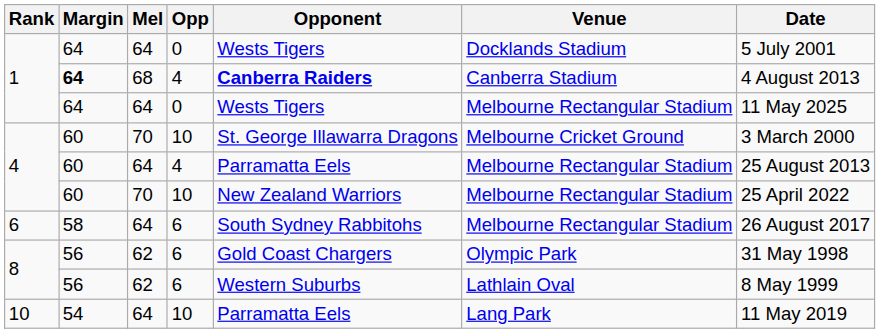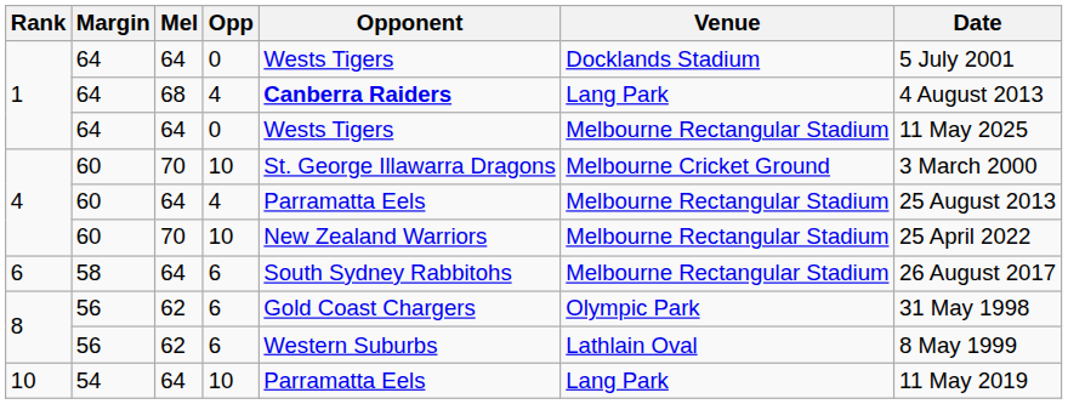1 / 68 | Margin: bold -> normal
1 / 68 | Venue: Canberra Stadium -> Lang Park
